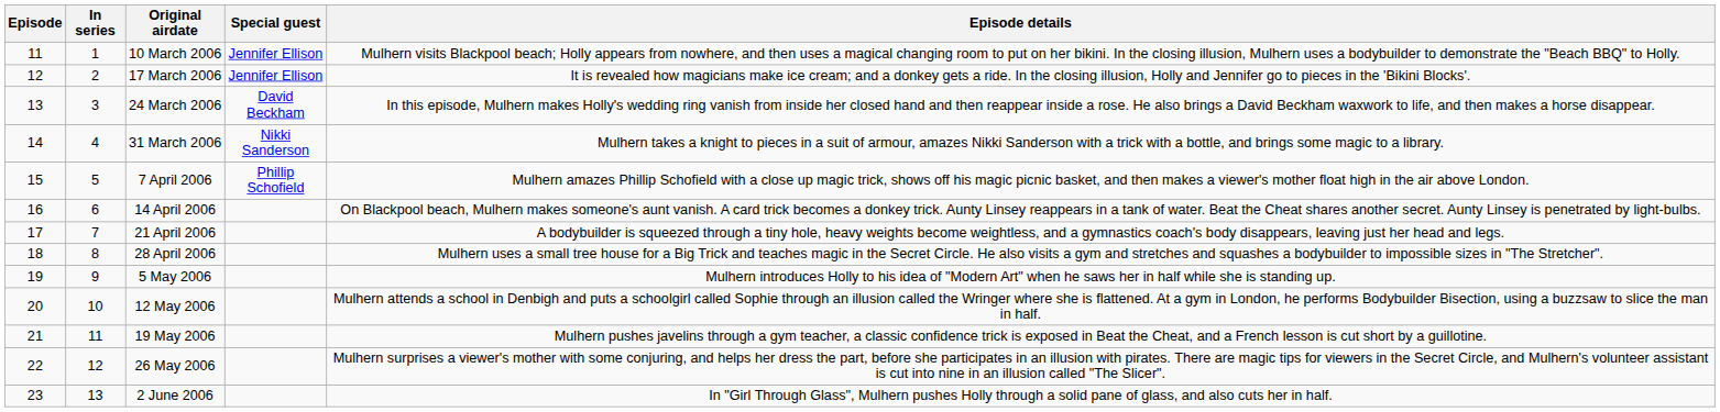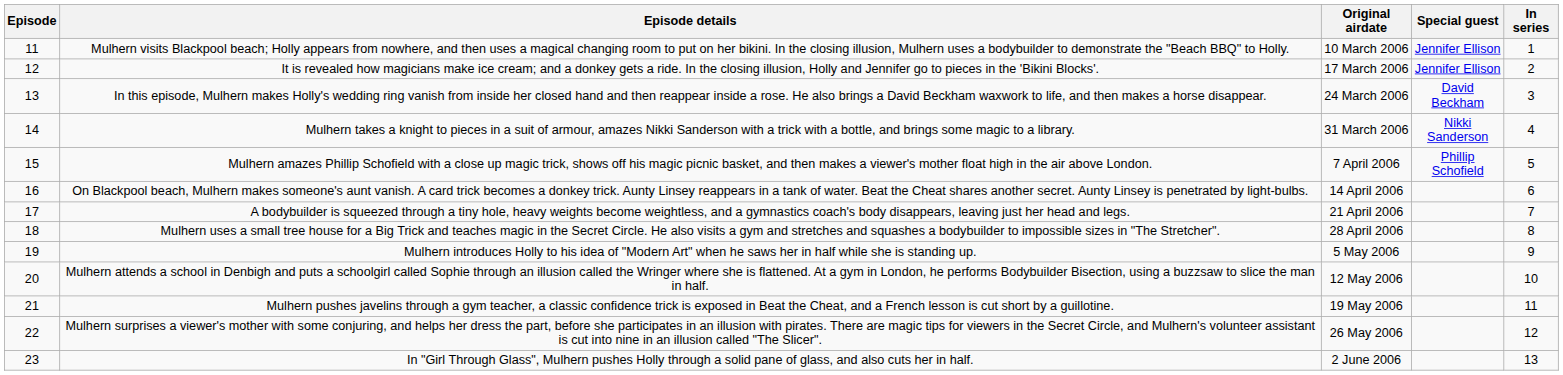columns swapped: In series <-> Episode details
